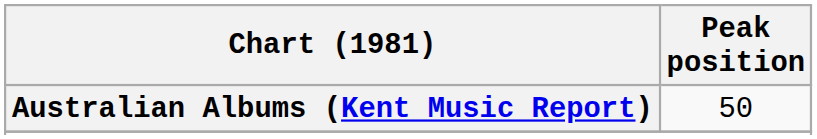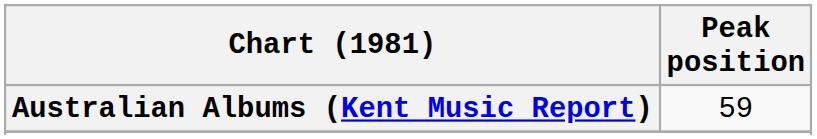Australian Albums (Kent Music Report) | Peak position: 50 -> 59
